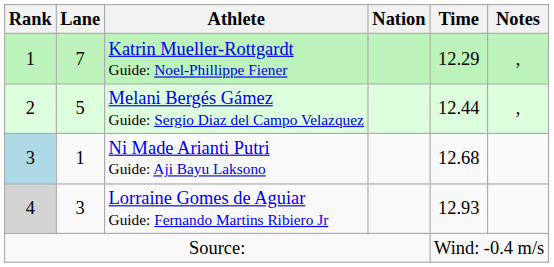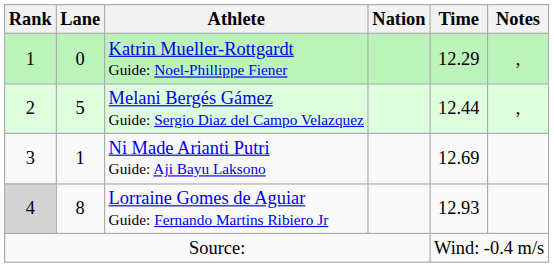Katrin Mueller-Rottgardt Guide: Noel-Phillippe Fiener | Lane: 7 -> 0
Ni Made Arianti Putri Guide: Aji Bayu Laksono | Rank: lightblue background -> no background
Ni Made Arianti Putri Guide: Aji Bayu Laksono | Time: 12.68 -> 12.69
Lorraine Gomes de Aguiar Guide: Fernando Martins Ribiero Jr | Lane: 3 -> 8
